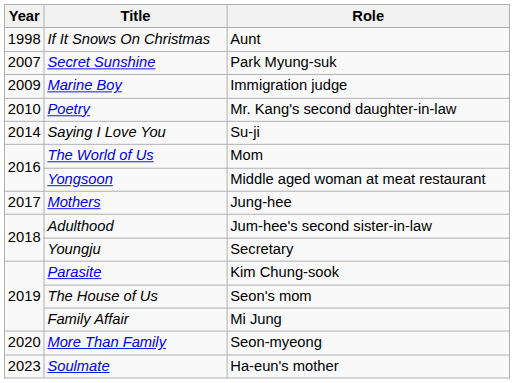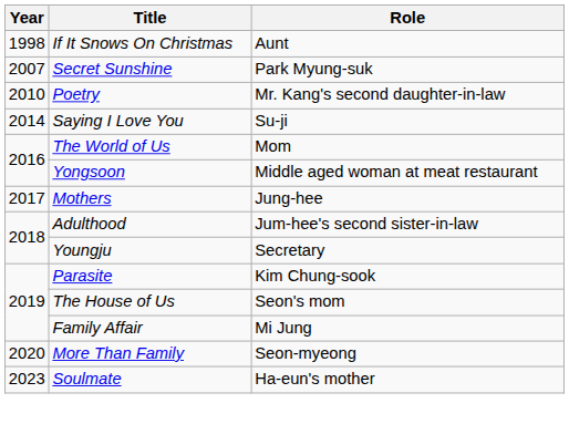- row: 2009 | Marine Boy | Immigration judge
